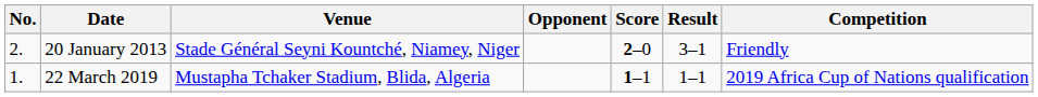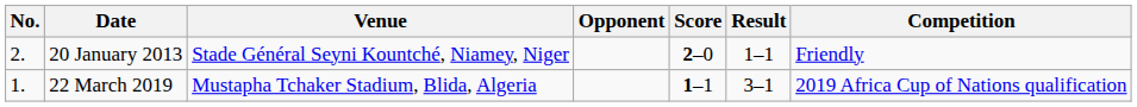20 January 2013 | Result: 3–1 -> 1–1
22 March 2019 | Result: 1–1 -> 3–1
